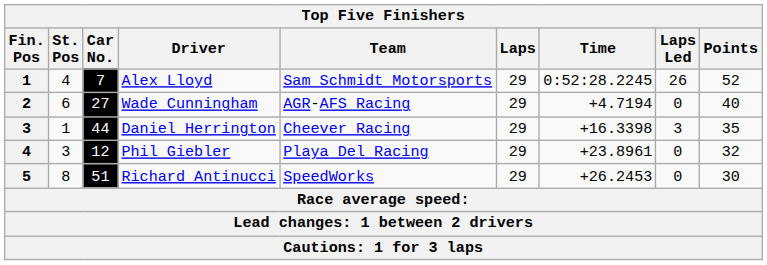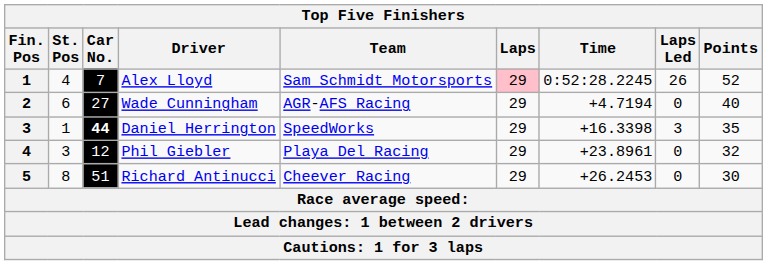Alex Lloyd | Laps: no background -> pink background
Daniel Herrington | Car No.: normal -> bold
Daniel Herrington | Team: Cheever Racing -> SpeedWorks
Richard Antinucci | Team: SpeedWorks -> Cheever Racing
